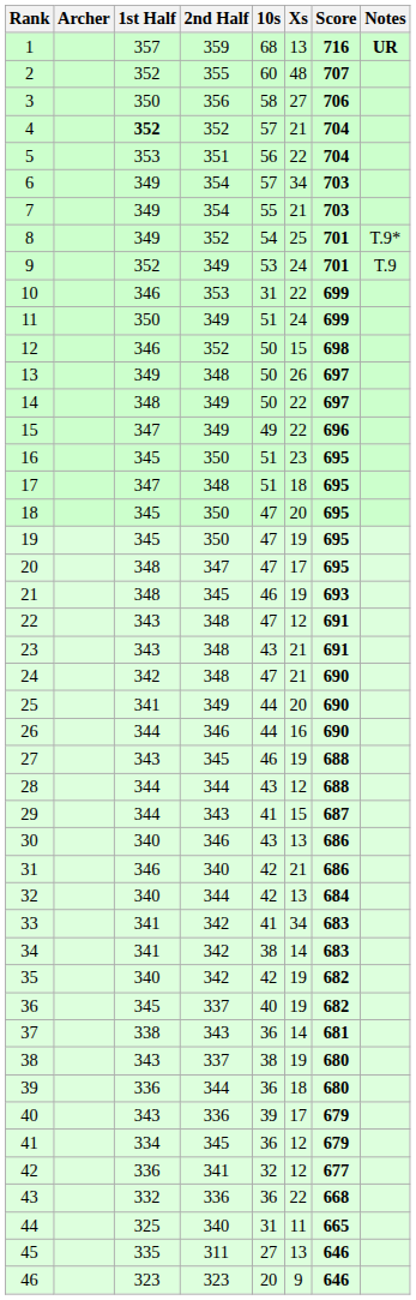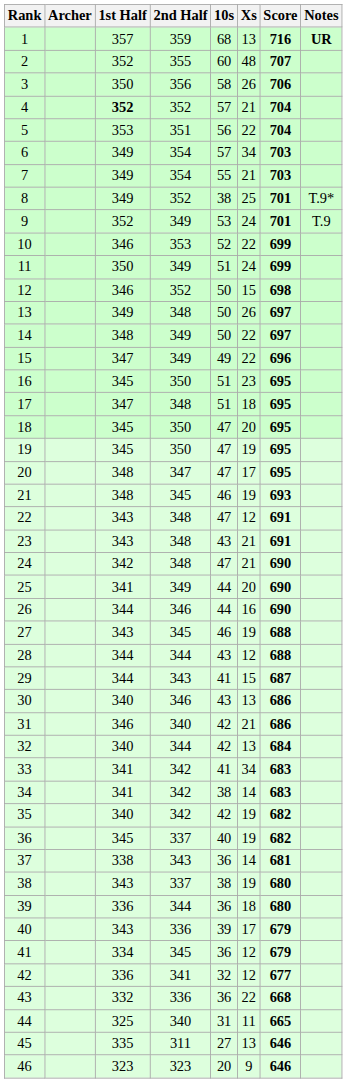3 | Xs: 27 -> 26
8 | 10s: 54 -> 38
10 | 10s: 31 -> 52
